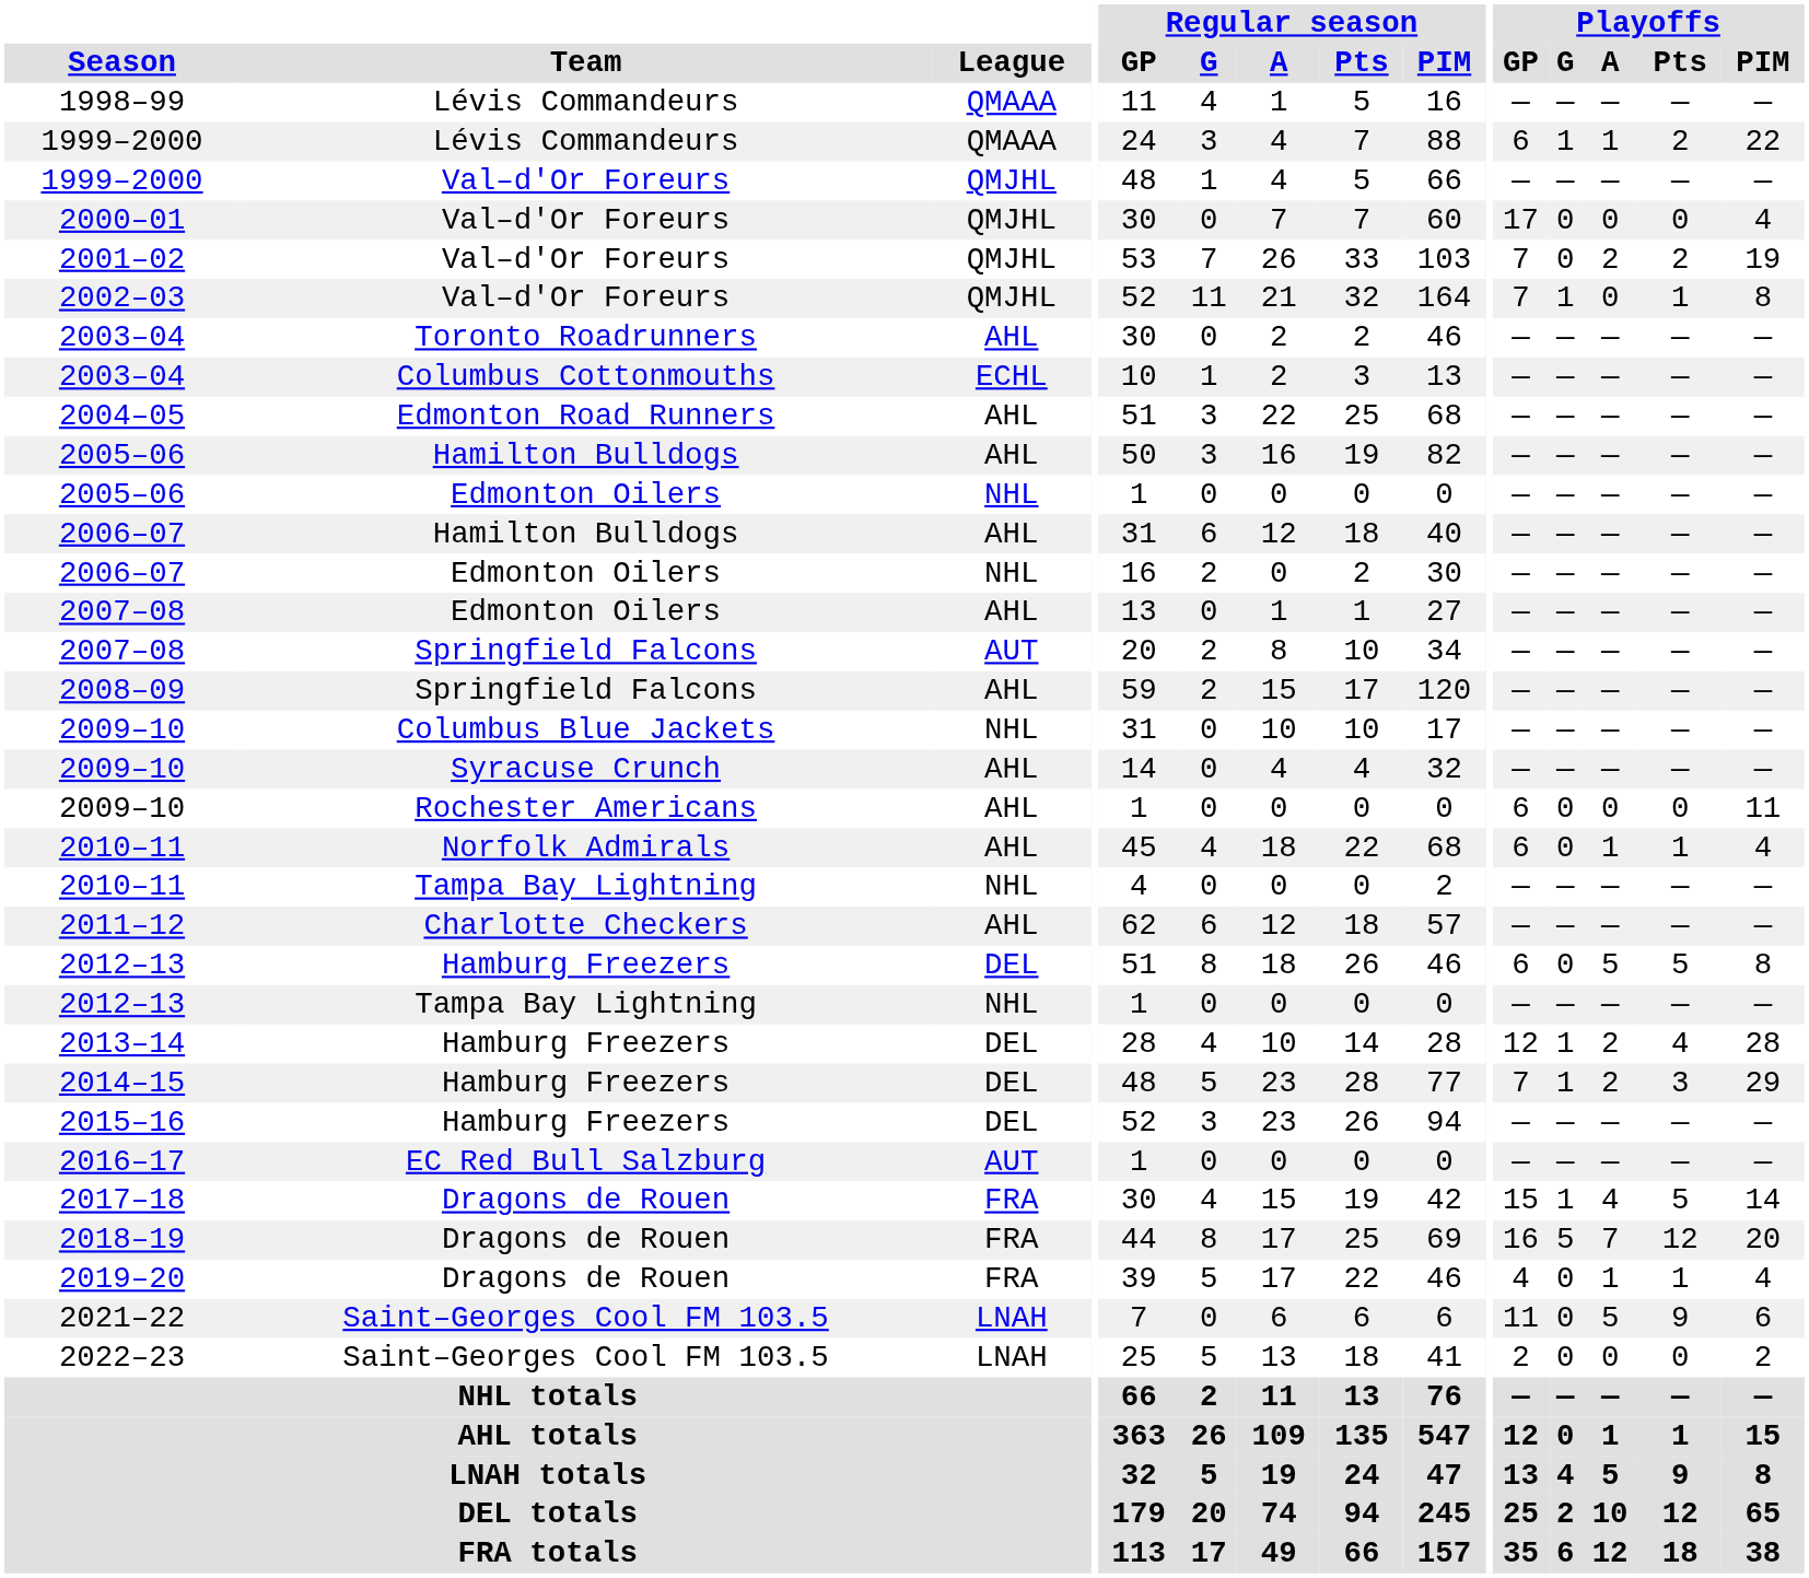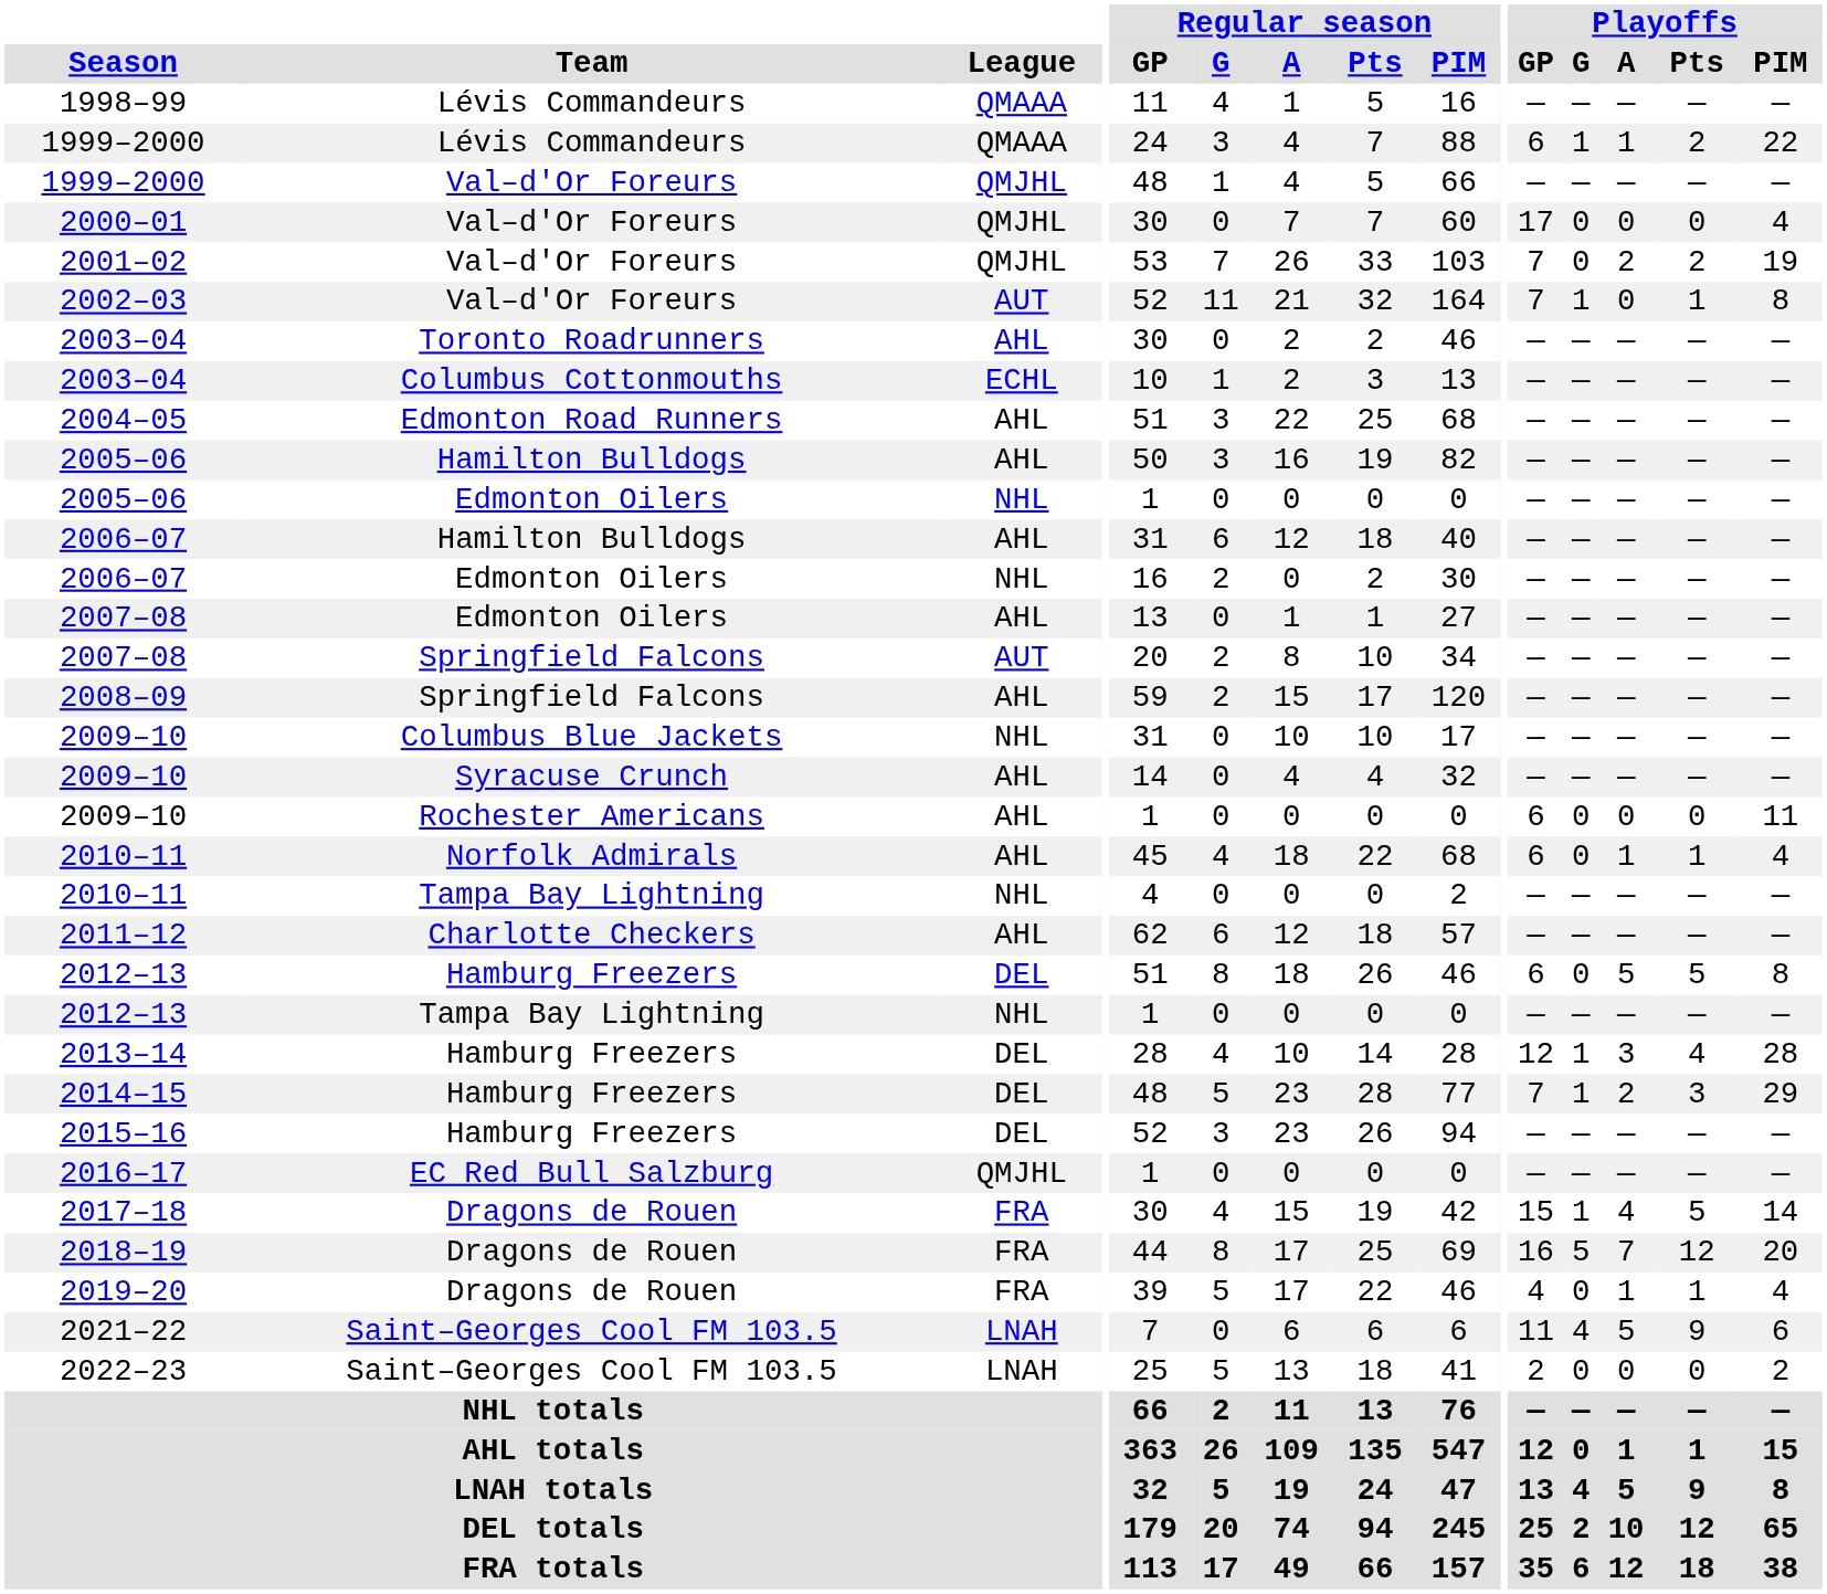2002–03 | League: QMJHL -> AUT
2013–14 | Playoffs / A: 2 -> 3
2016–17 | League: AUT -> QMJHL
2021–22 | Playoffs / G: 0 -> 4
